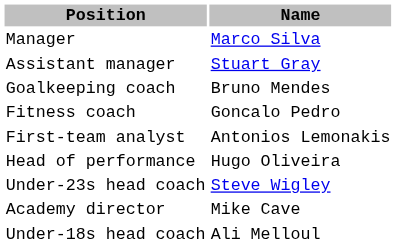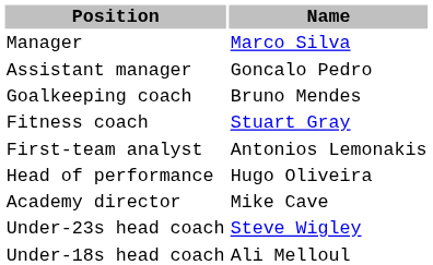Assistant manager | Name: Stuart Gray -> Goncalo Pedro
Fitness coach | Name: Goncalo Pedro -> Stuart Gray
rows swapped: Academy director <-> Under-23s head coach
